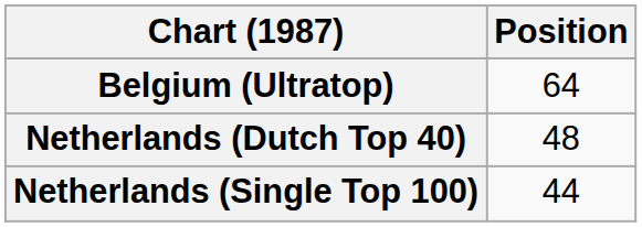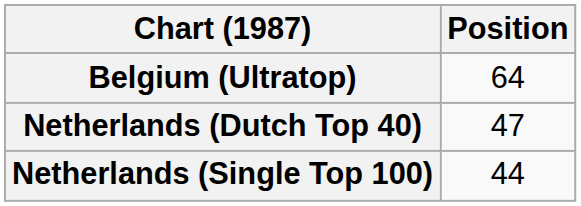Netherlands (Dutch Top 40) | Position: 48 -> 47
